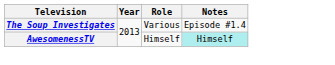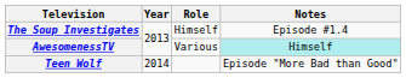The Soup Investigates | Role: Various -> Himself
AwesomenessTV | Role: Himself -> Various
+ row: Teen Wolf | 2014 | Episode "More Bad than Good"
